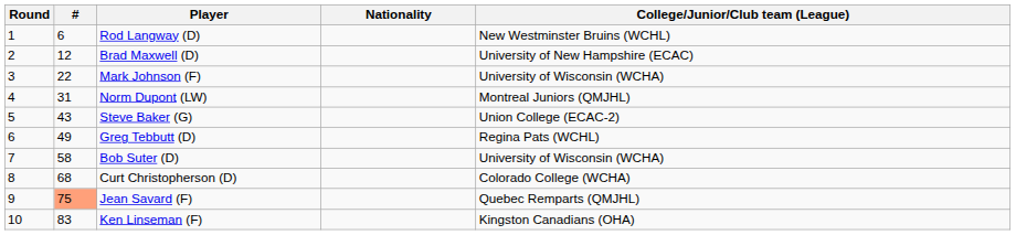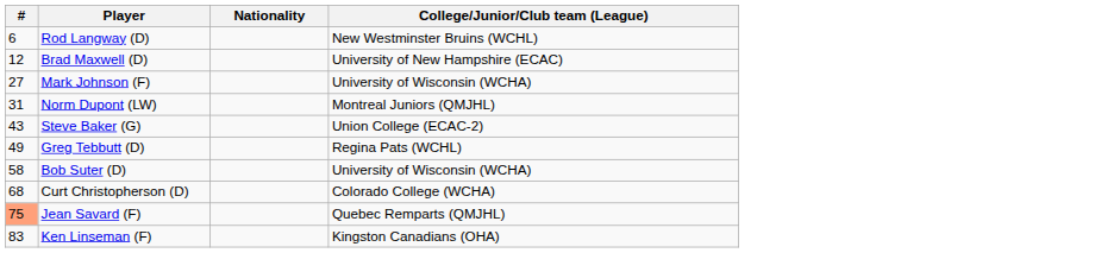- column: Round | 1 | 2 | 3 | 4 | 5 | 6 | 7 | 8 | 9 | 10
Mark Johnson (F) | #: 22 -> 27
